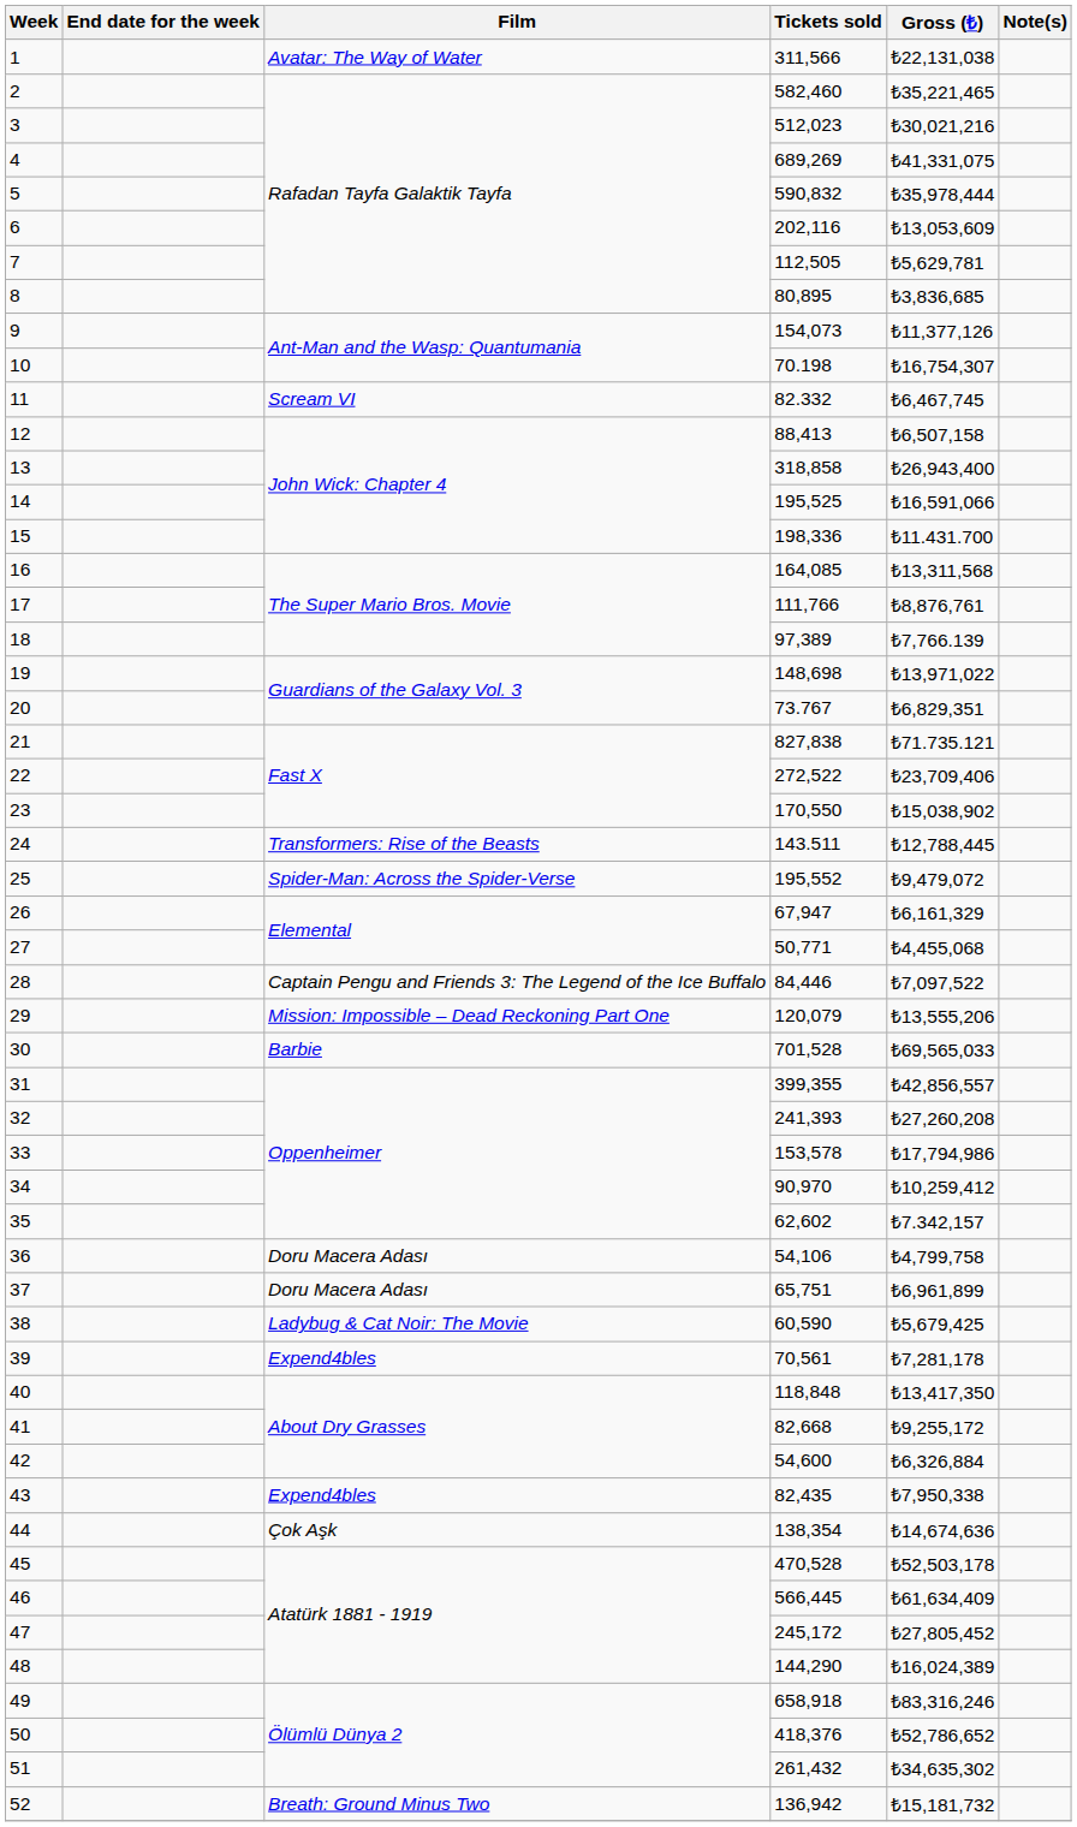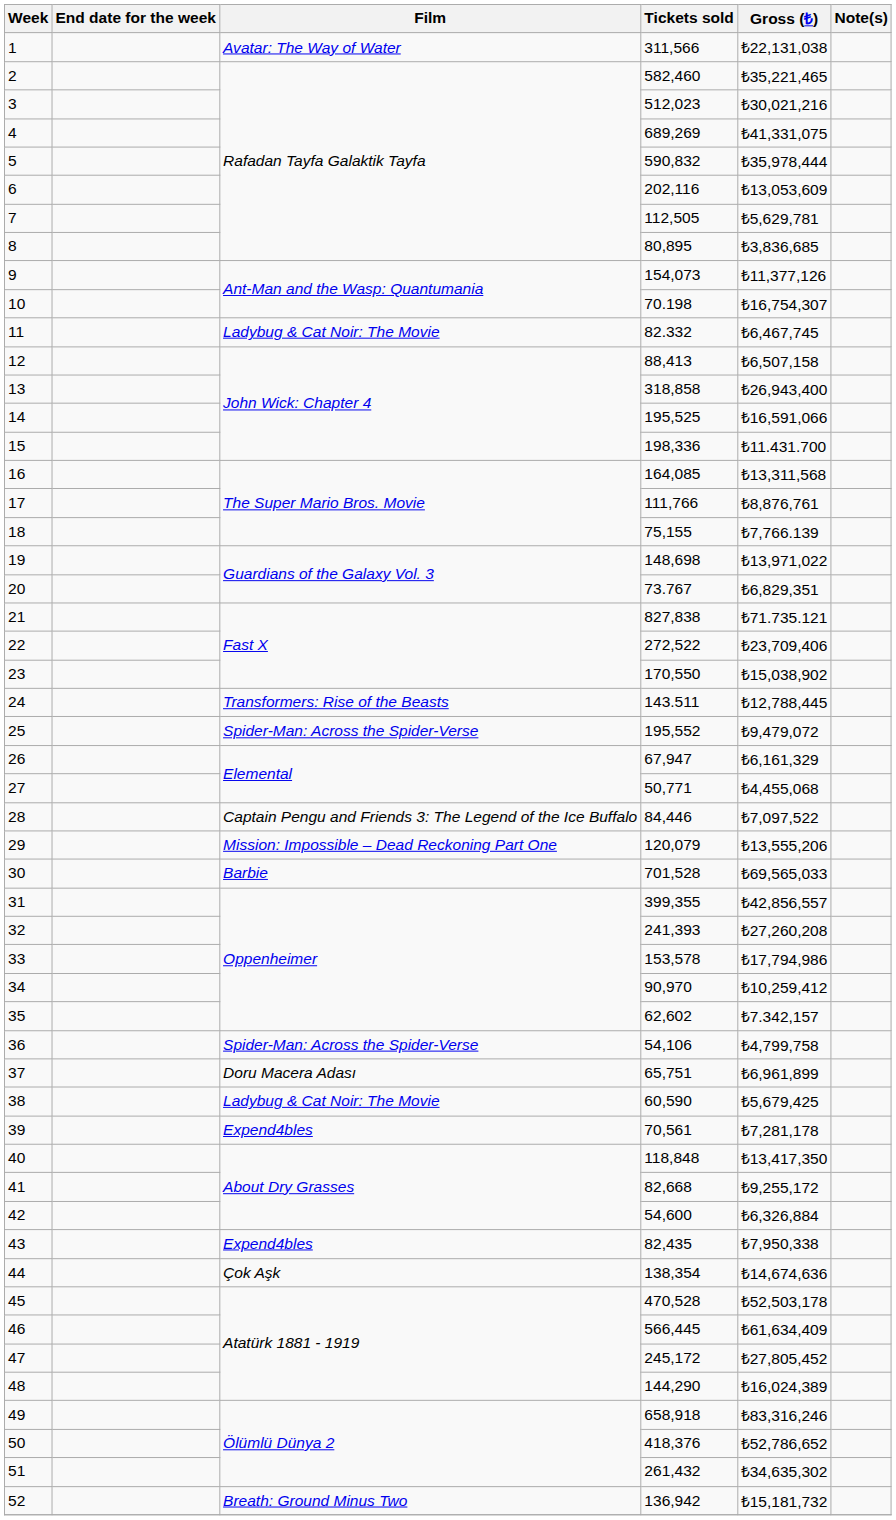11 | Film: Scream VI -> Ladybug & Cat Noir: The Movie
18 | Tickets sold: 97,389 -> 75,155
36 | Film: Doru Macera Adası -> Spider-Man: Across the Spider-Verse
